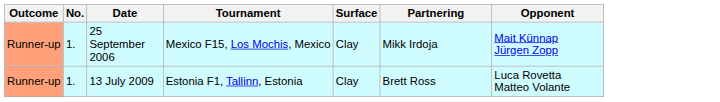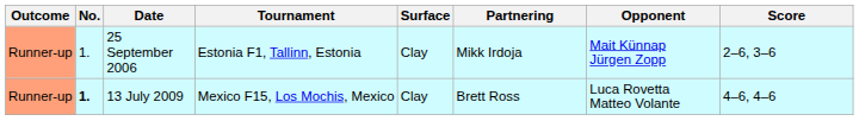+ column: Score | 2–6, 3–6 | 4–6, 4–6
25 September 2006 | Tournament: Mexico F15, Los Mochis, Mexico -> Estonia F1, Tallinn, Estonia
13 July 2009 | No.: normal -> bold
13 July 2009 | Tournament: Estonia F1, Tallinn, Estonia -> Mexico F15, Los Mochis, Mexico
